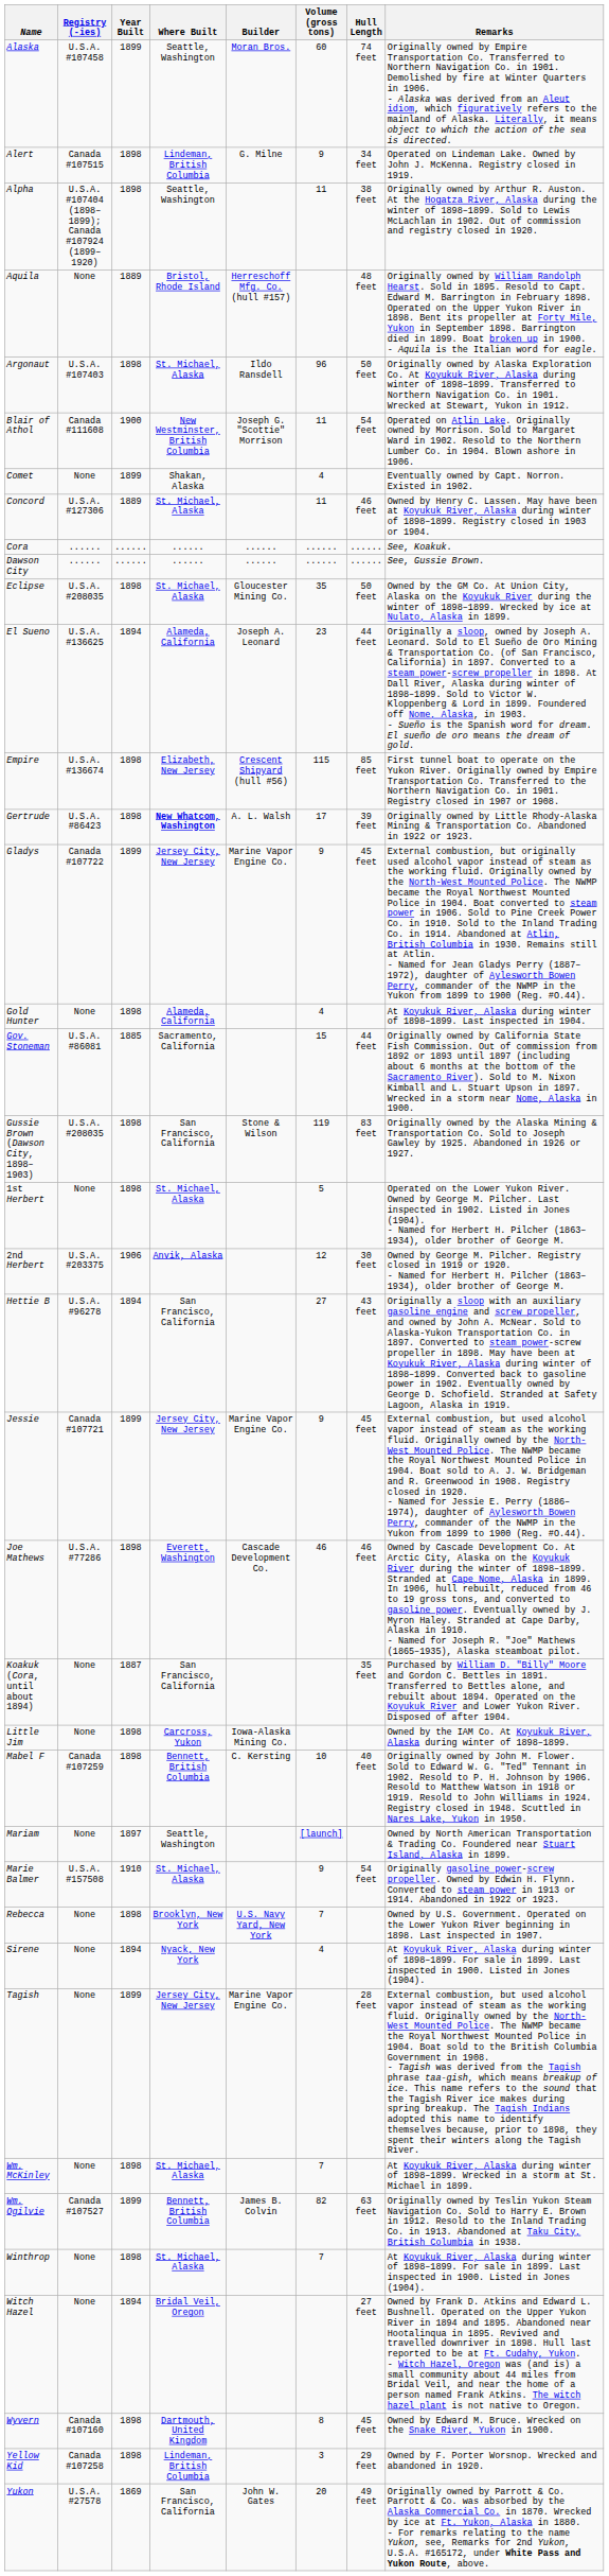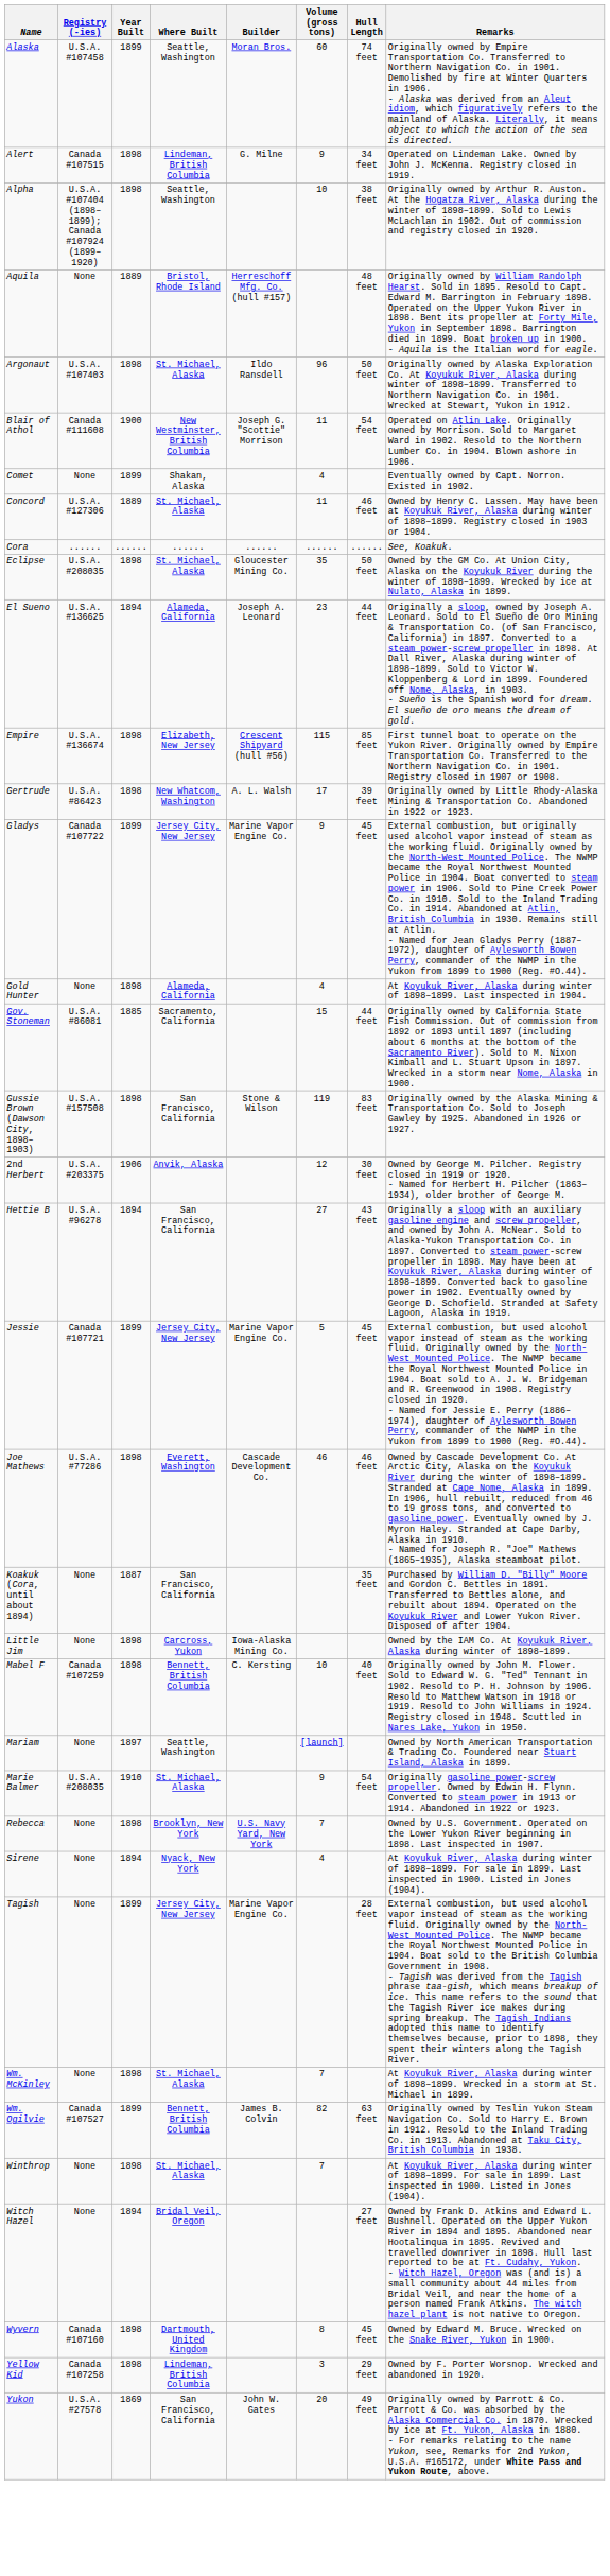Alpha | Volume (gross tons): 11 -> 10
- row: Dawson City | ...... | ...... | ...... | ...... | ...... | ...... | See, Gussie Brown.
Gertrude | Where Built: bold -> normal
Gussie Brown (Dawson City, 1898–1903) | Registry (-ies): U.S.A. #208035 -> U.S.A. #157508
- row: 1st Herbert | None | 1898 | St. Michael, Alaska | 5 | Operated on the Lower Yukon River. Owned by George M. Pilcher. Last inspected in 1902. Listed in Jones (1904). - Named for Herbert H. Pilcher (1863–1934), older brother of George M.
Jessie | Volume (gross tons): 9 -> 5
Marie Balmer | Registry (-ies): U.S.A. #157508 -> U.S.A. #208035
